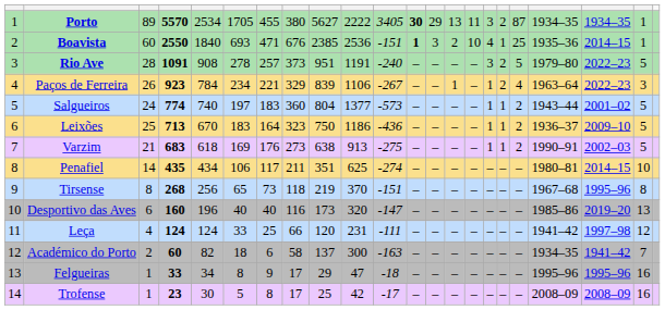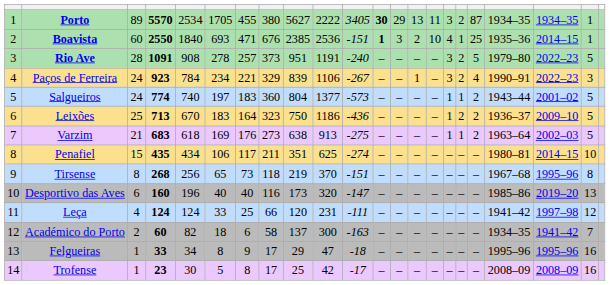Paços de Ferreira | column 3: 26 -> 24
Paços de Ferreira | column 16: 1 -> 3
Paços de Ferreira | column 19: 1963–64 -> 1990–91
Leixões | column 17: 1 -> 2
Varzim | column 19: 1990–91 -> 1963–64
Penafiel | column 3: 14 -> 15
